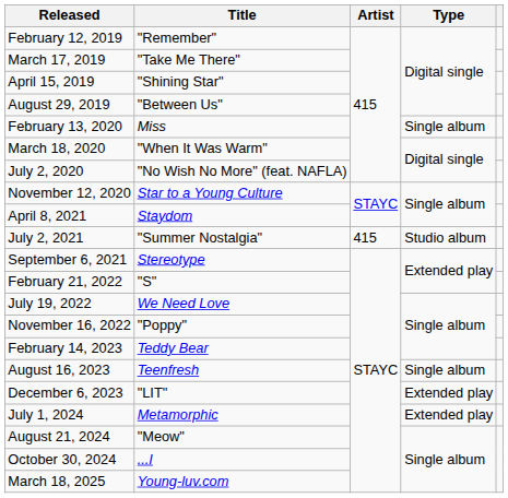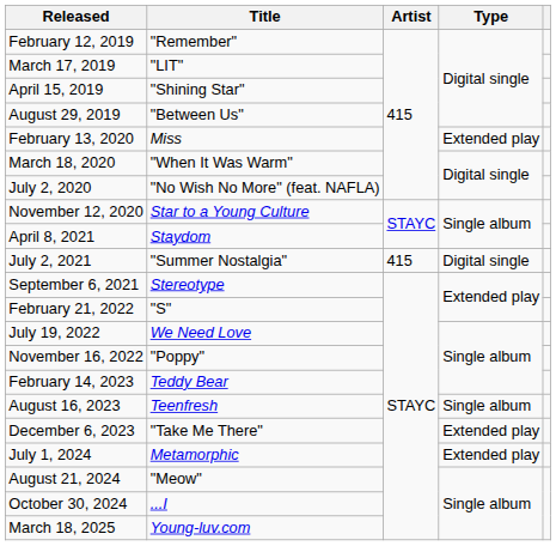March 17, 2019 | Title: "Take Me There" -> "LIT"
February 13, 2020 | Type: Single album -> Extended play
July 2, 2021 | Type: Studio album -> Digital single
December 6, 2023 | Title: "LIT" -> "Take Me There"
